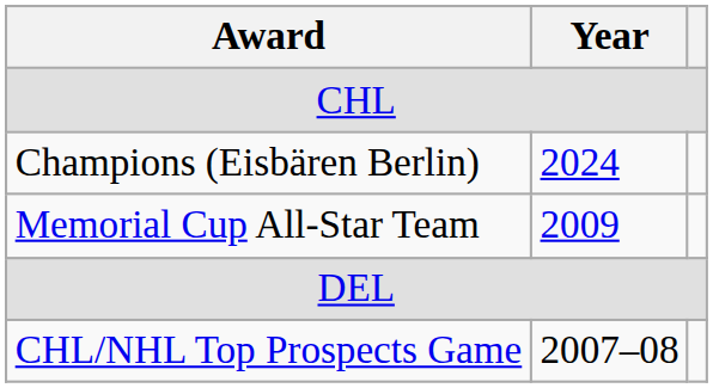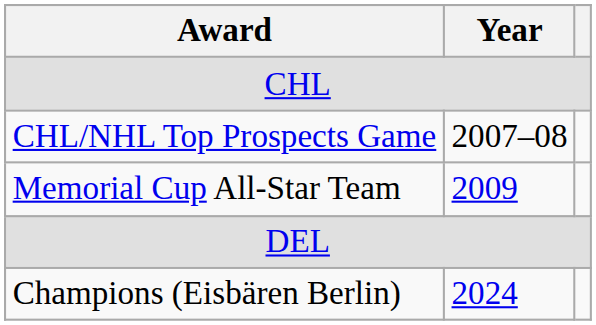rows swapped: CHL/NHL Top Prospects Game <-> Champions (Eisbären Berlin)
